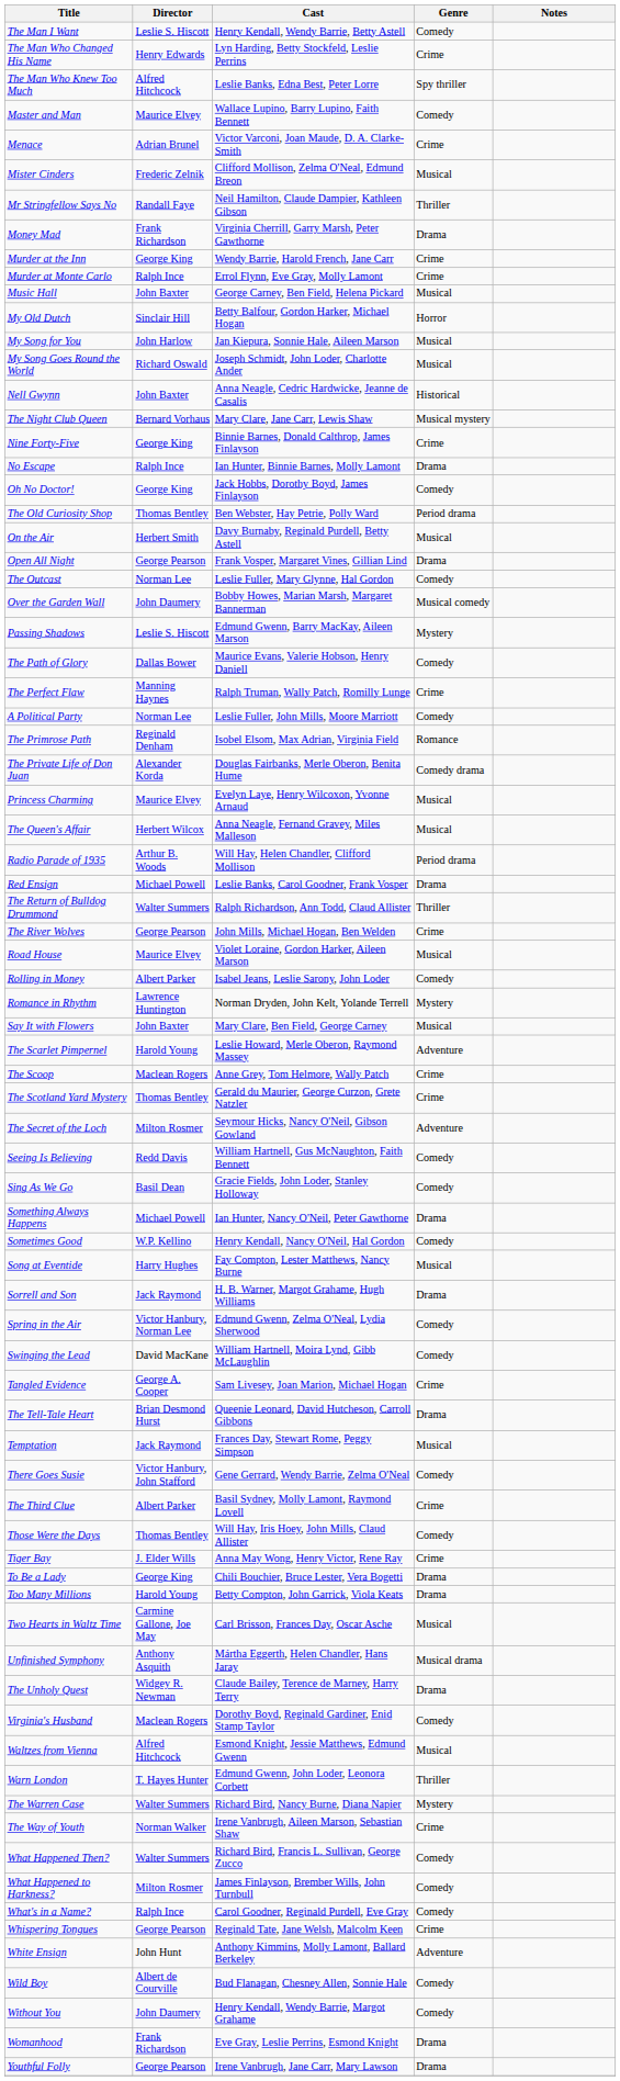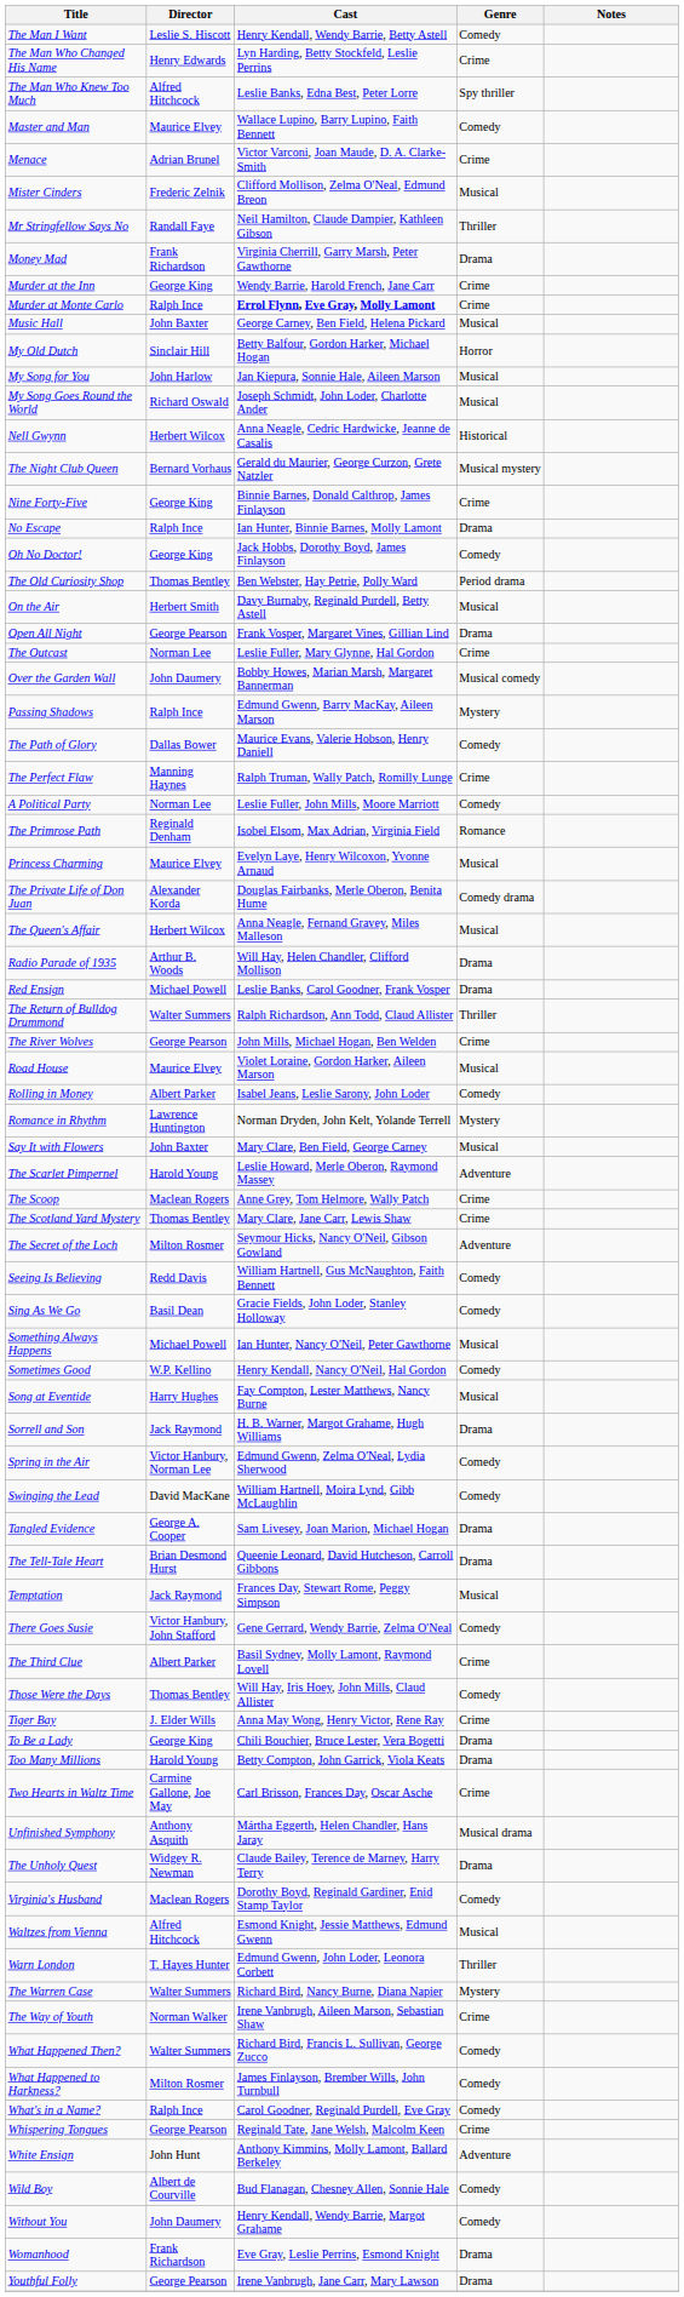Murder at Monte Carlo | Cast: normal -> bold
Nell Gwynn | Director: John Baxter -> Herbert Wilcox
The Night Club Queen | Cast: Mary Clare, Jane Carr, Lewis Shaw -> Gerald du Maurier, George Curzon, Grete Natzler
The Outcast | Genre: Comedy -> Crime
Passing Shadows | Director: Leslie S. Hiscott -> Ralph Ince
rows swapped: Princess Charming <-> The Private Life of Don Juan
Radio Parade of 1935 | Genre: Period drama -> Drama
The Scotland Yard Mystery | Cast: Gerald du Maurier, George Curzon, Grete Natzler -> Mary Clare, Jane Carr, Lewis Shaw
Something Always Happens | Genre: Drama -> Musical
Tangled Evidence | Genre: Crime -> Drama
Two Hearts in Waltz Time | Genre: Musical -> Crime
